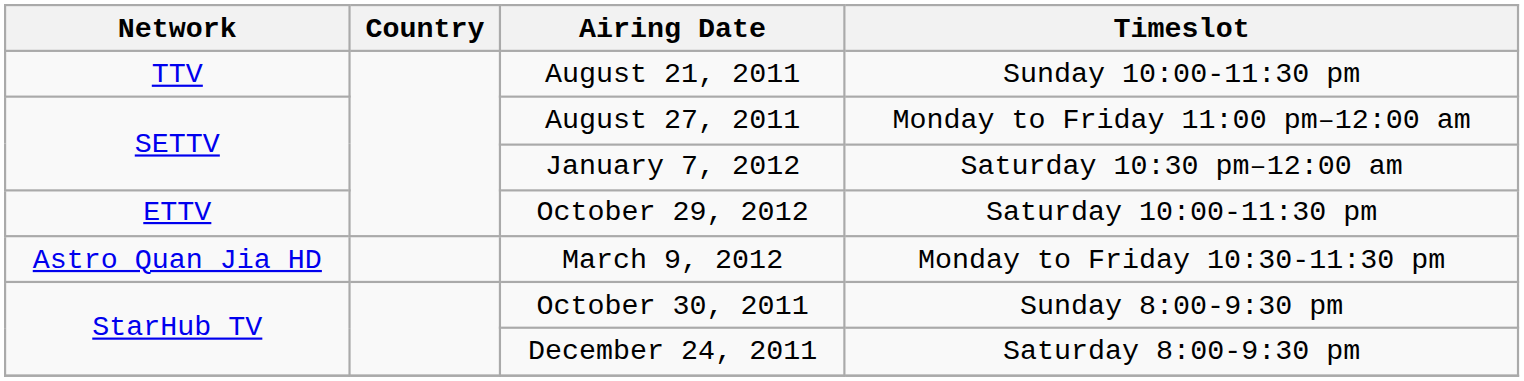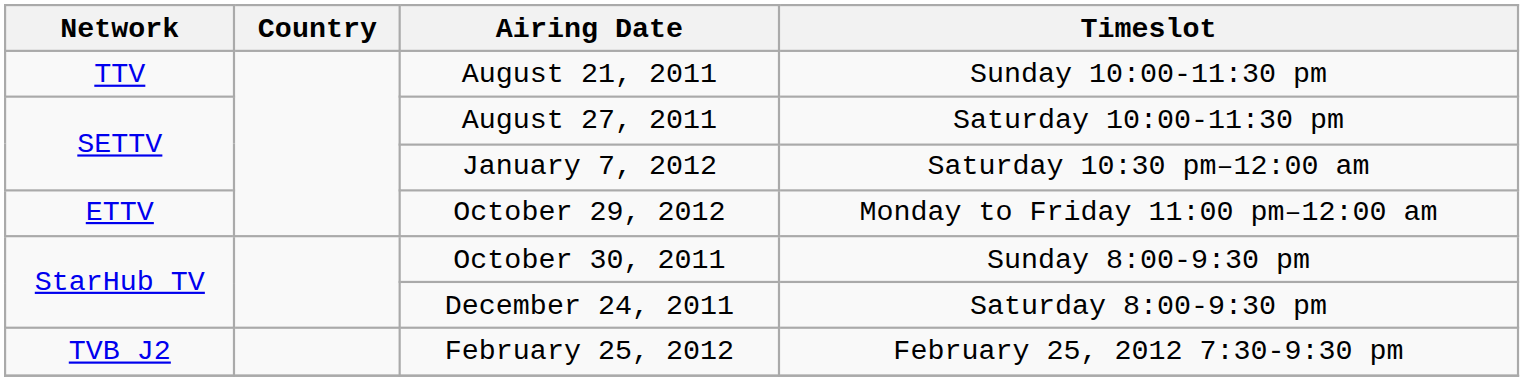August 27, 2011 | Timeslot: Monday to Friday 11:00 pm–12:00 am -> Saturday 10:00-11:30 pm
October 29, 2012 | Timeslot: Saturday 10:00-11:30 pm -> Monday to Friday 11:00 pm–12:00 am
- row: Astro Quan Jia HD | March 9, 2012 | Monday to Friday 10:30-11:30 pm
+ row: TVB J2 | February 25, 2012 | February 25, 2012 7:30-9:30 pm
